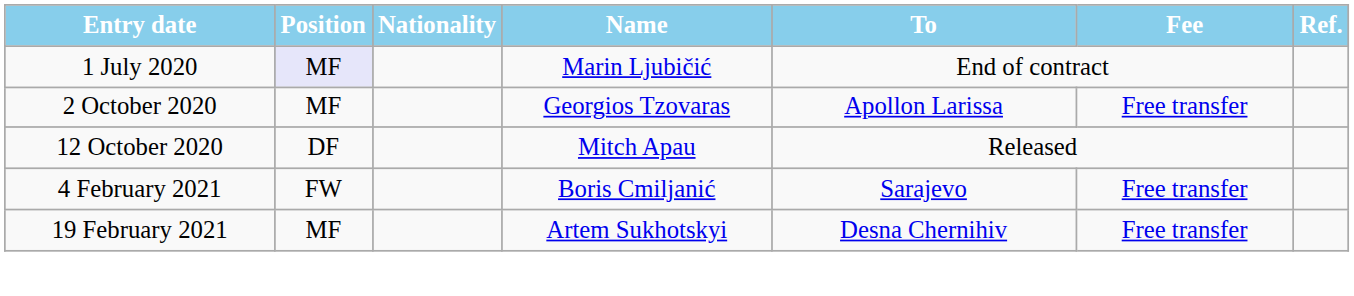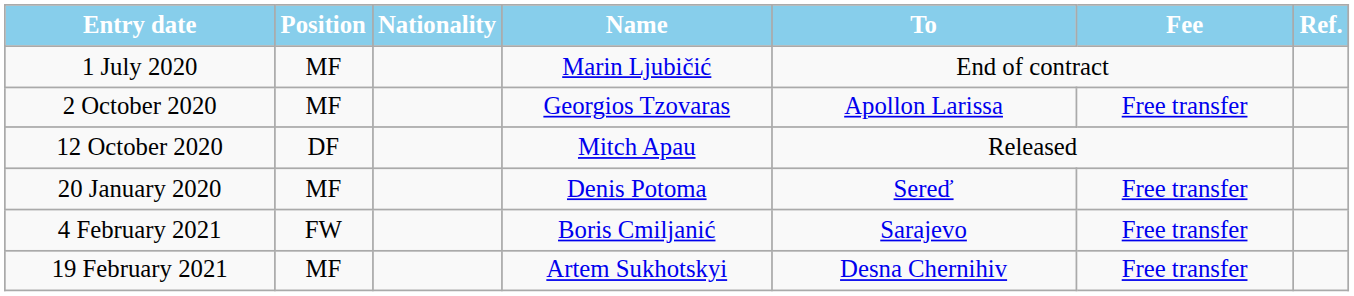1 July 2020 | Position: lavender background -> no background
+ row: 20 January 2020 | MF | Denis Potoma | Sereď | Free transfer
